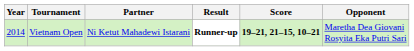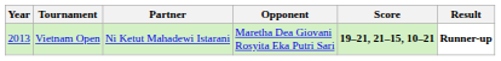columns swapped: Opponent <-> Result
Vietnam Open | Year: 2014 -> 2013
